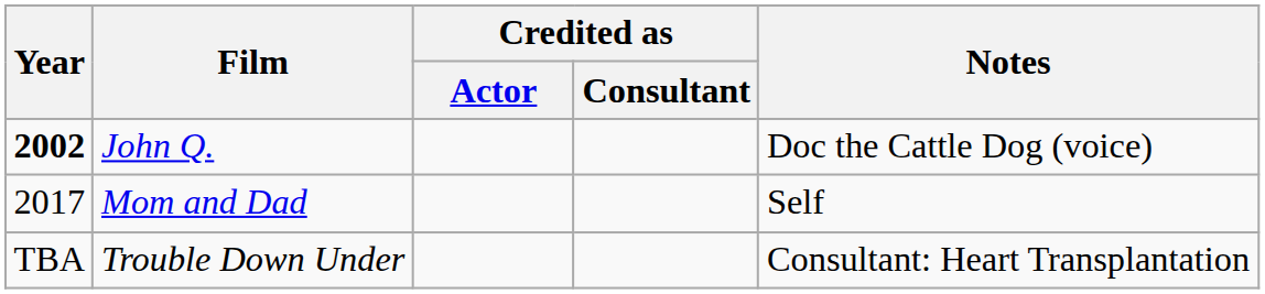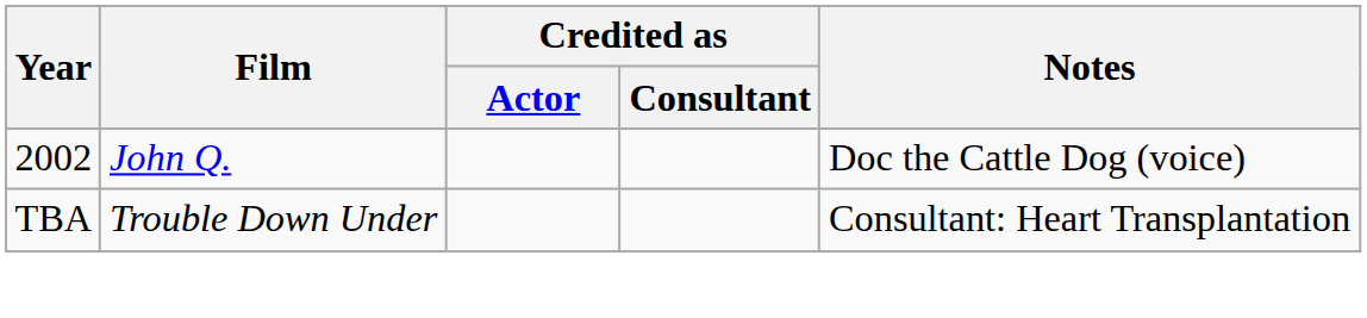John Q. | Year: bold -> normal
- row: 2017 | Mom and Dad | Self
